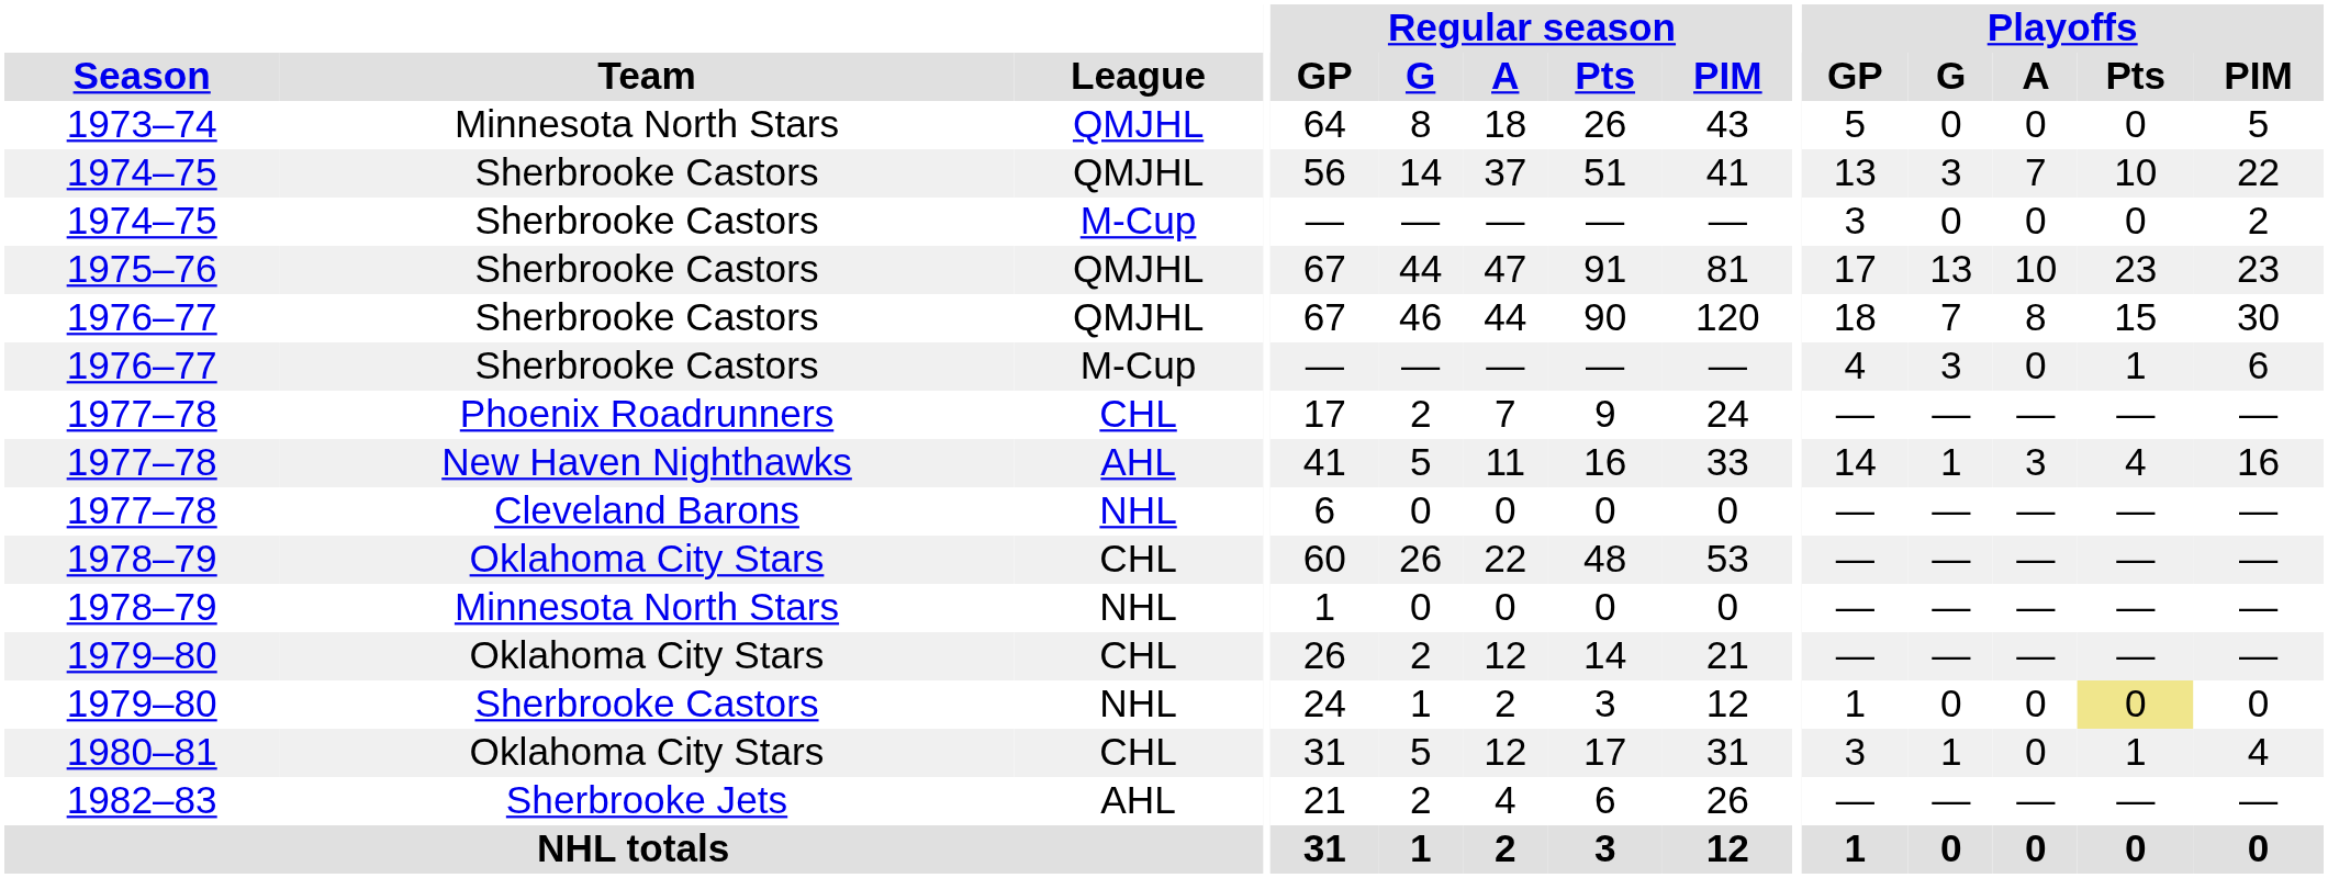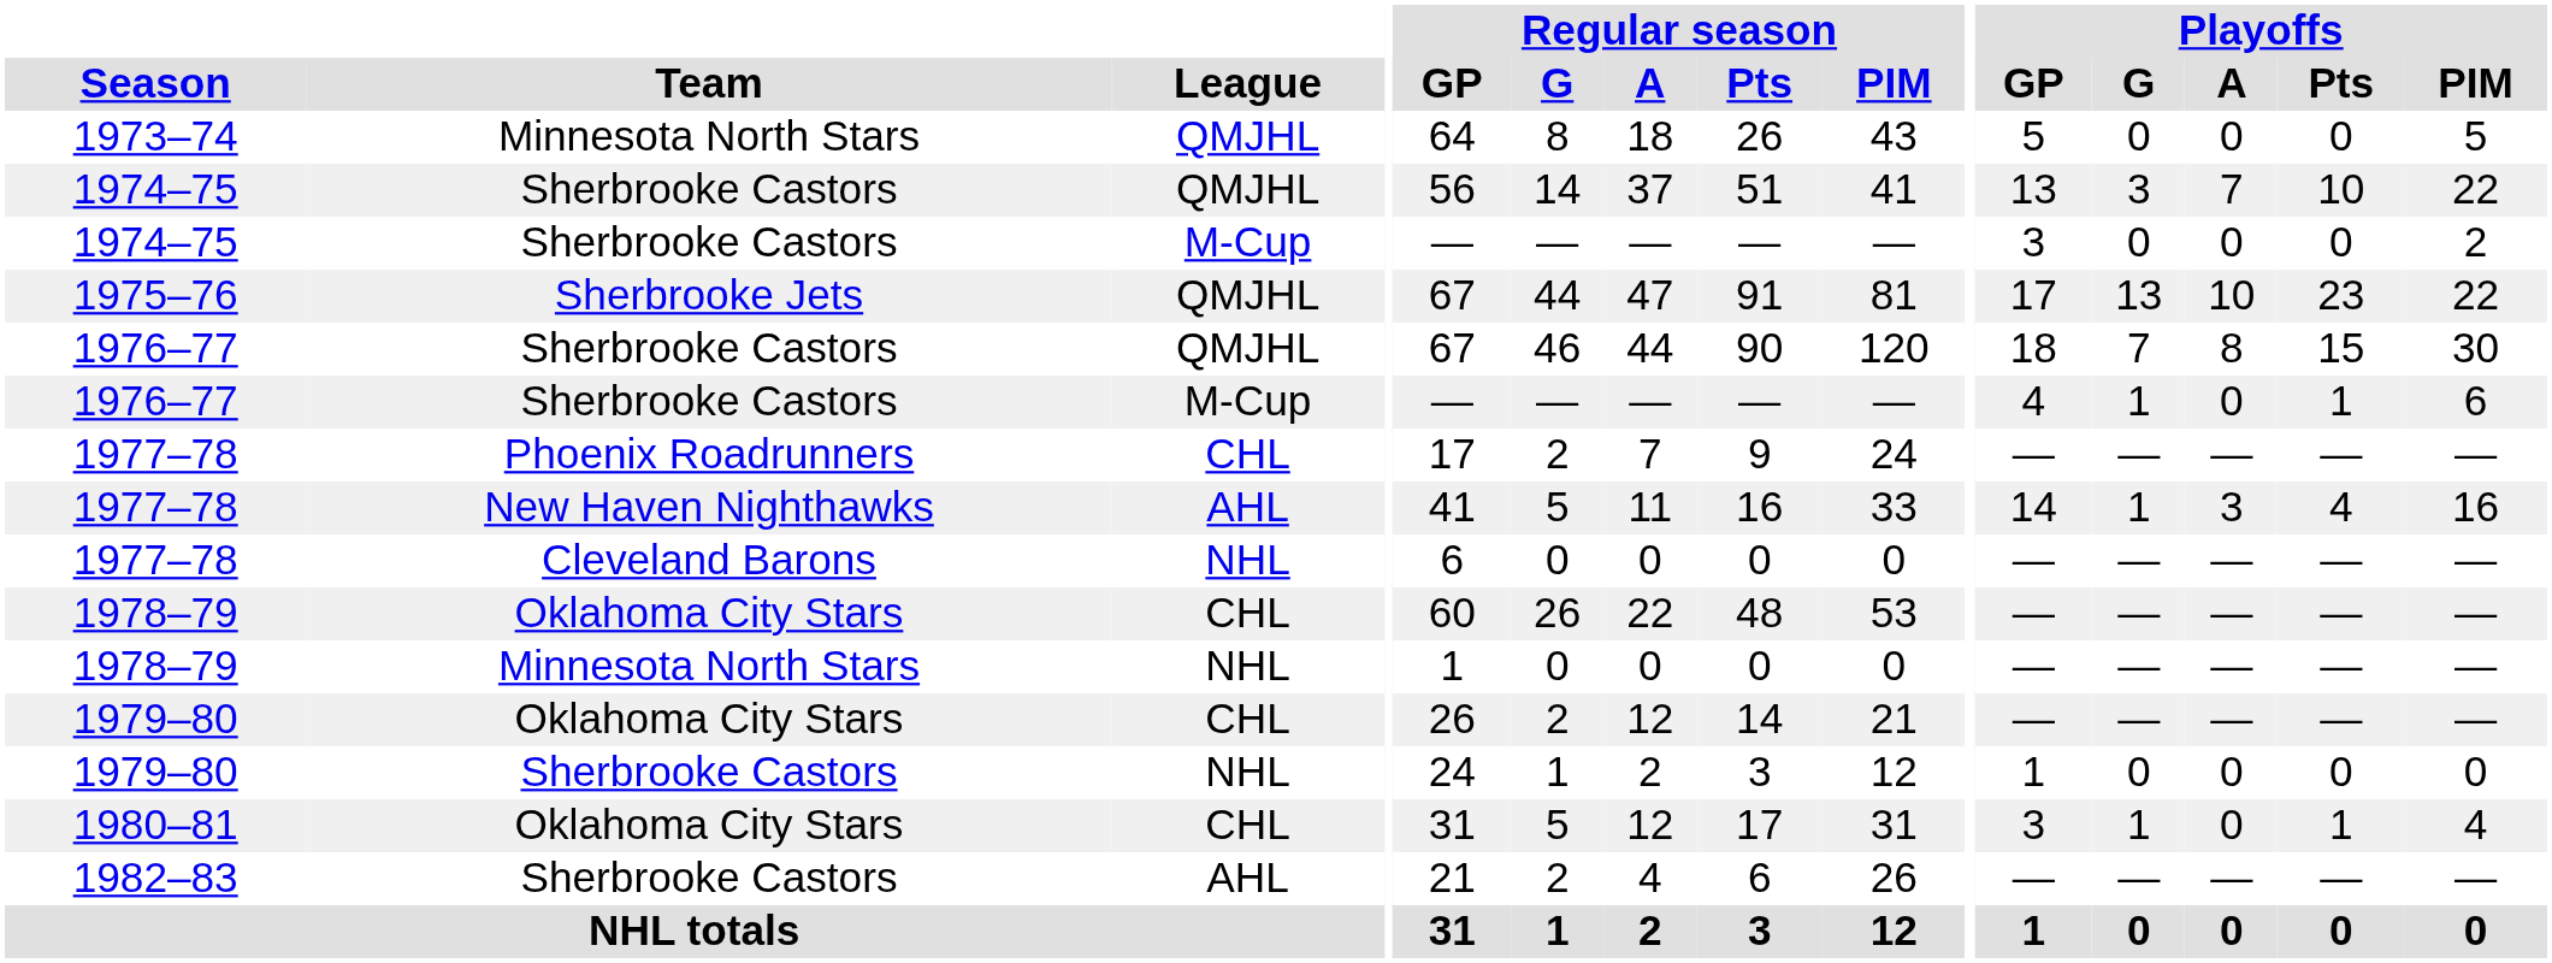1975–76 | Team: Sherbrooke Castors -> Sherbrooke Jets
1975–76 | Playoffs / PIM: 23 -> 22
1976–77 / M-Cup | Playoffs / G: 3 -> 1
1979–80 / NHL | Playoffs / Pts: khaki background -> no background
1982–83 | Team: Sherbrooke Jets -> Sherbrooke Castors
